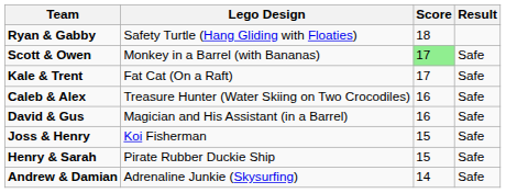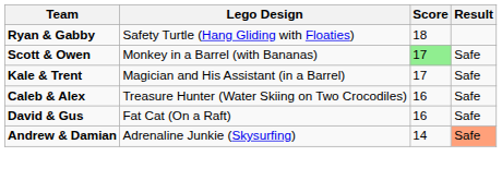Kale & Trent | Lego Design: Fat Cat (On a Raft) -> Magician and His Assistant (in a Barrel)
David & Gus | Lego Design: Magician and His Assistant (in a Barrel) -> Fat Cat (On a Raft)
- row: Joss & Henry | Koi Fisherman | 15 | Safe
- row: Henry & Sarah | Pirate Rubber Duckie Ship | 15 | Safe
Andrew & Damian | Result: no background -> lightsalmon background
